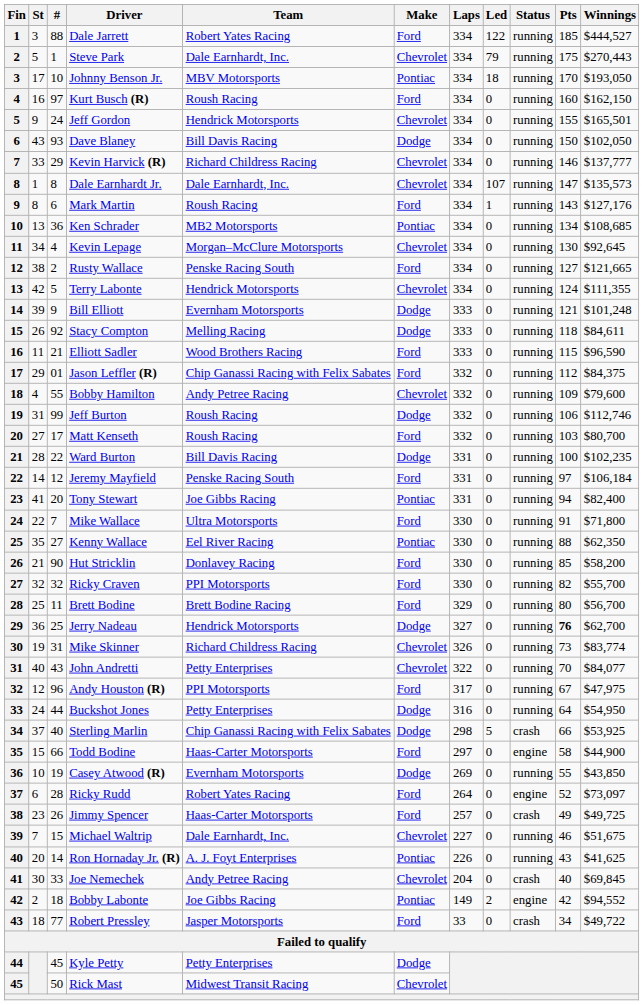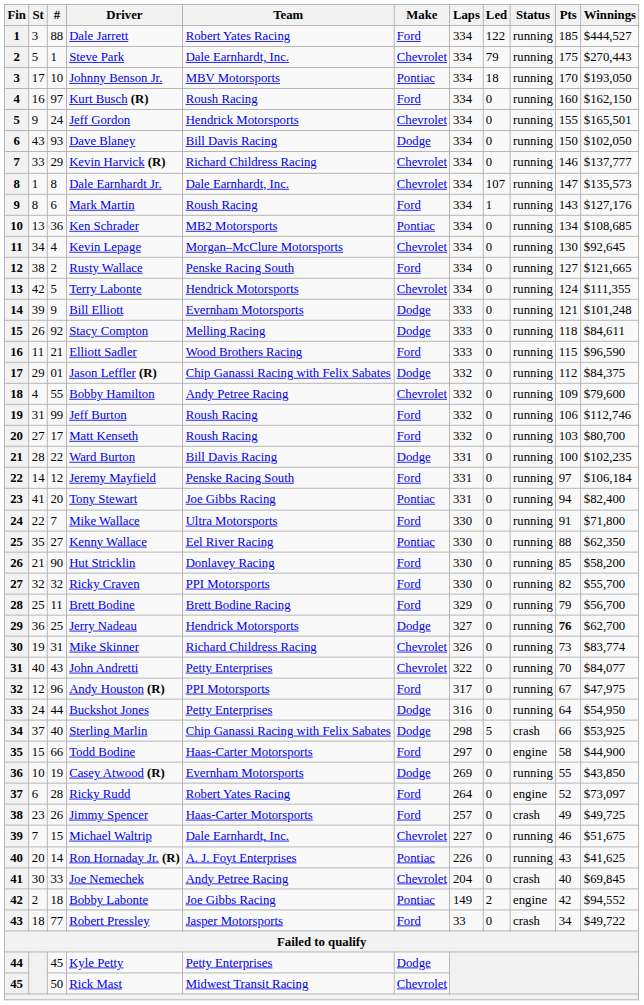Jason Leffler (R) | Make: Ford -> Dodge
Jeff Burton | Make: Dodge -> Ford
Brett Bodine | Pts: 80 -> 79
